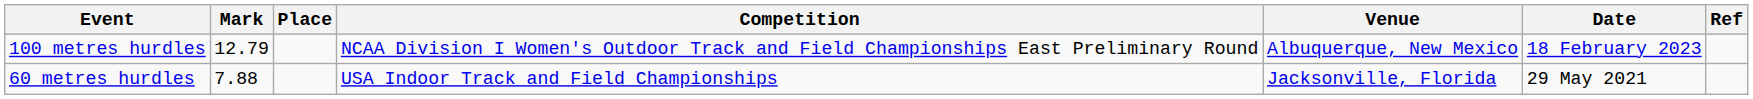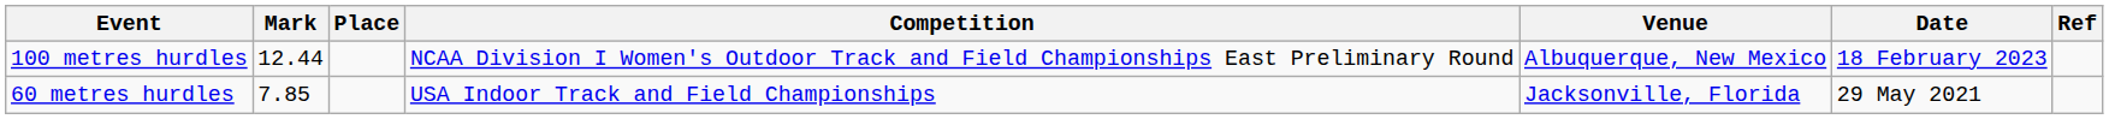100 metres hurdles | Mark: 12.79 -> 12.44
60 metres hurdles | Mark: 7.88 -> 7.85
